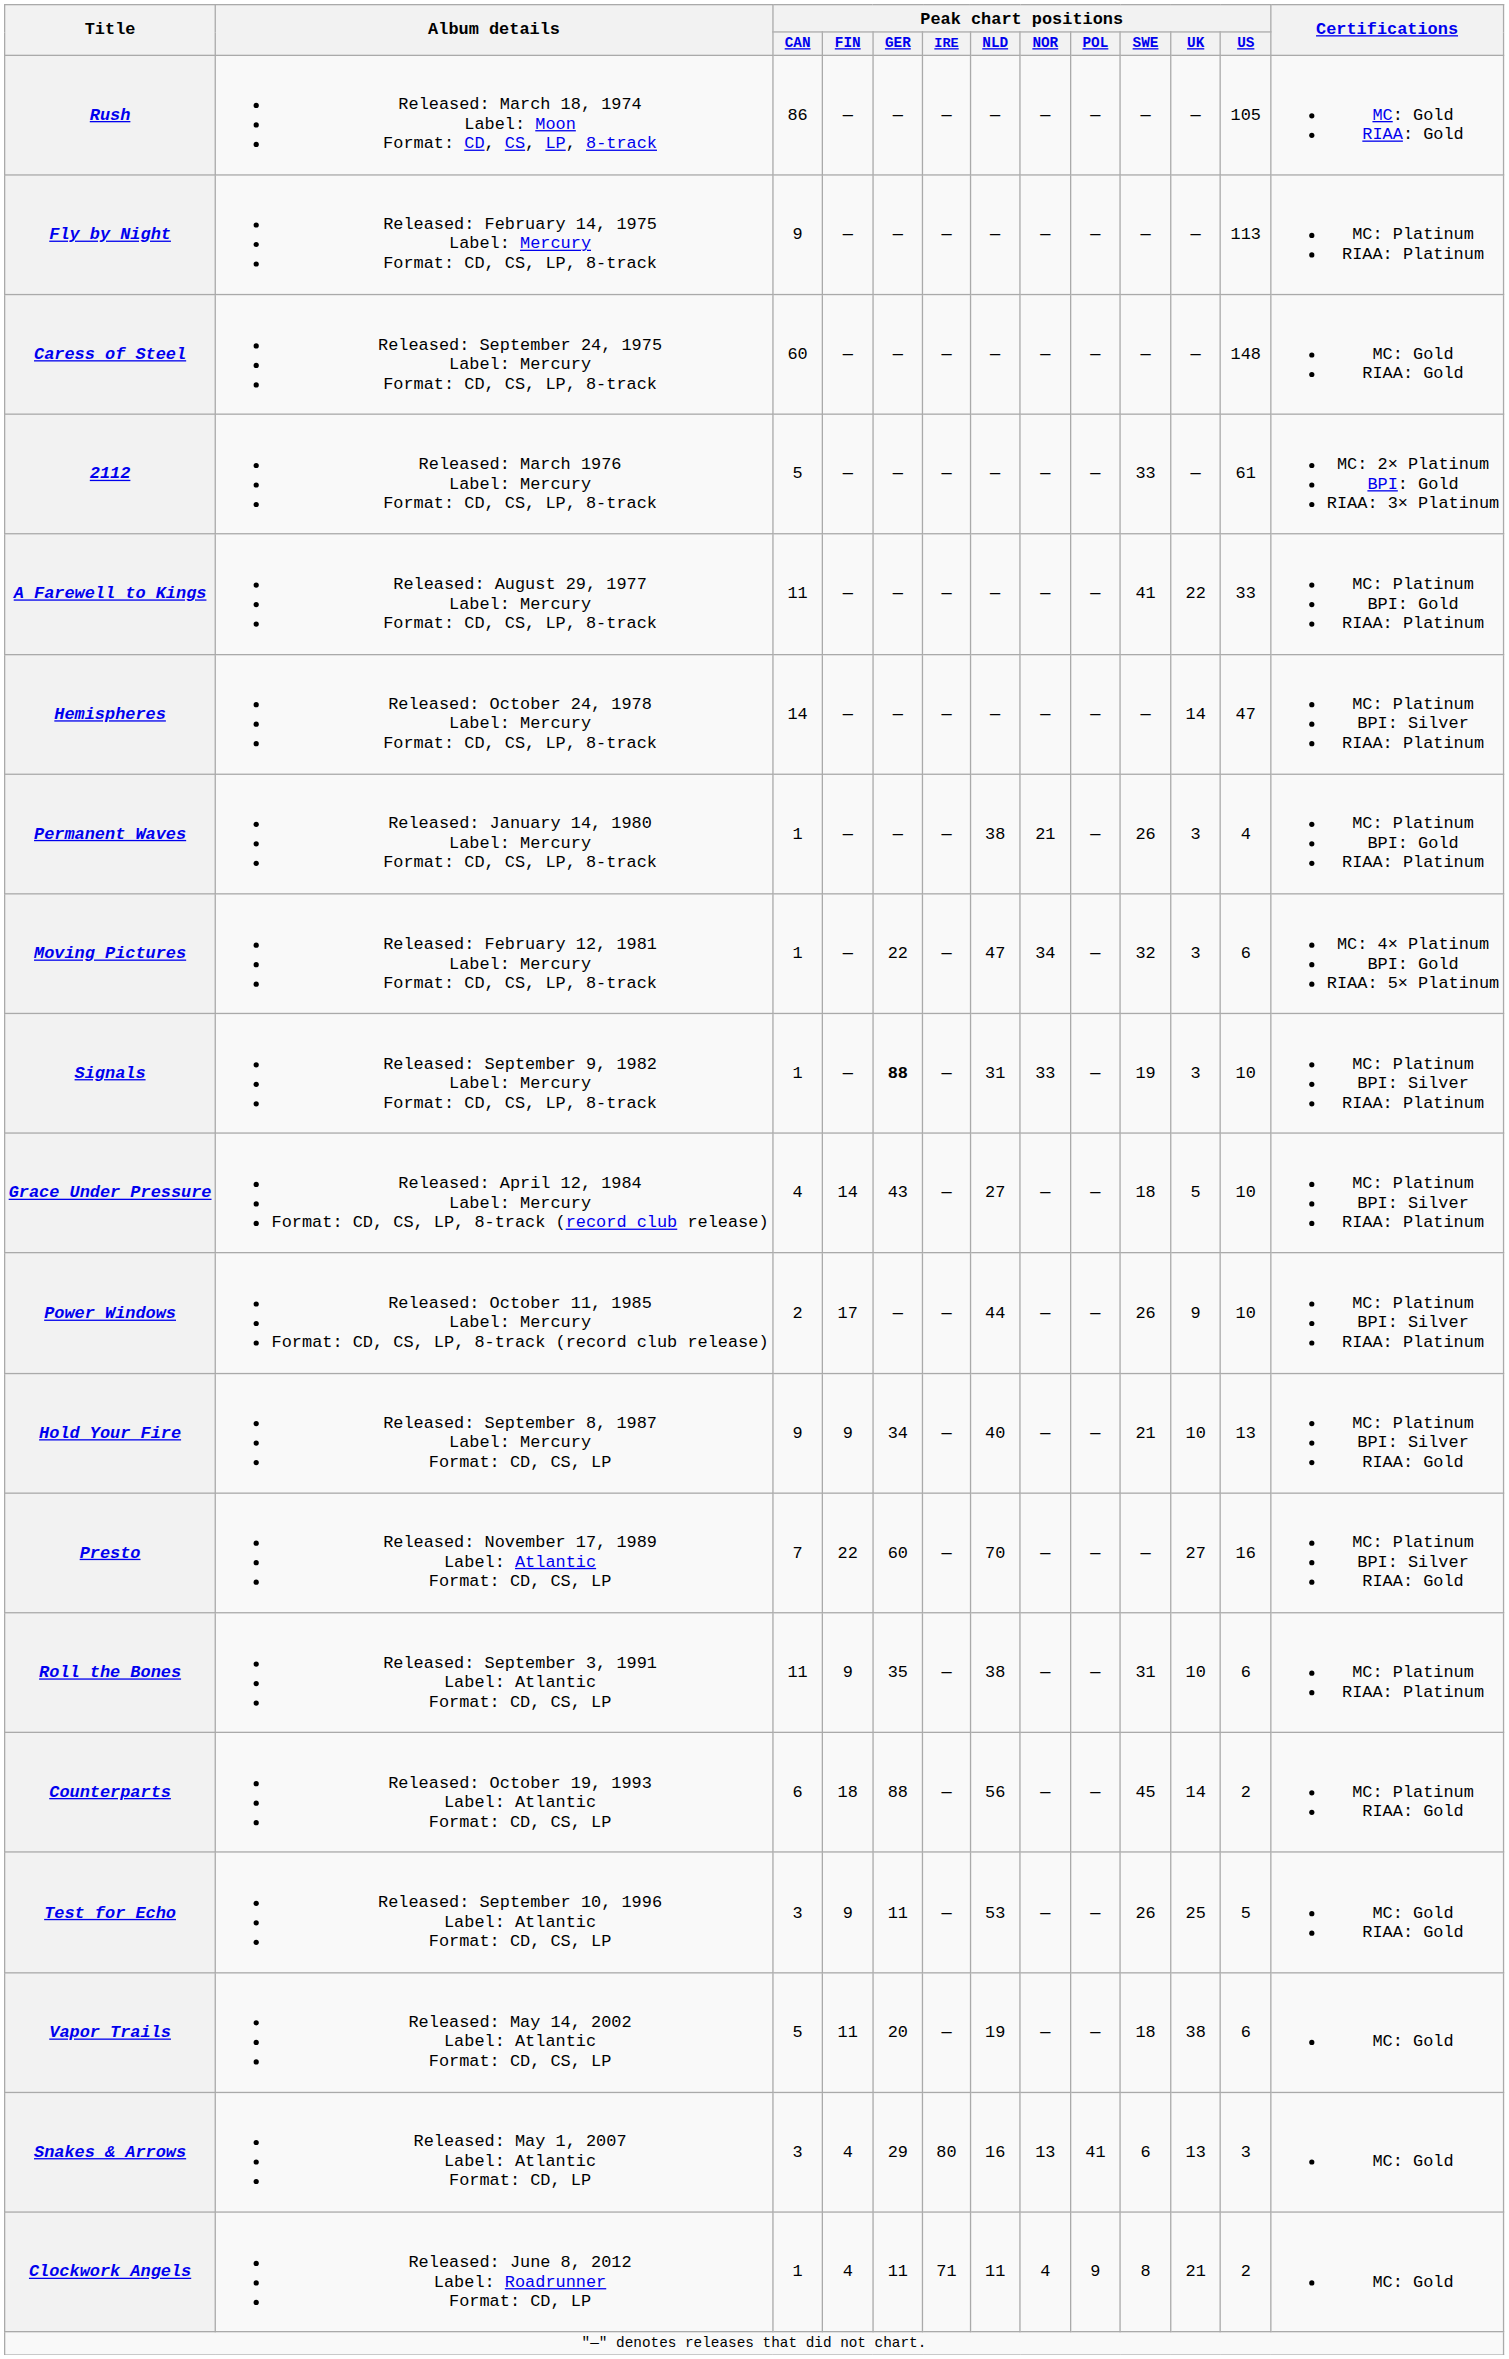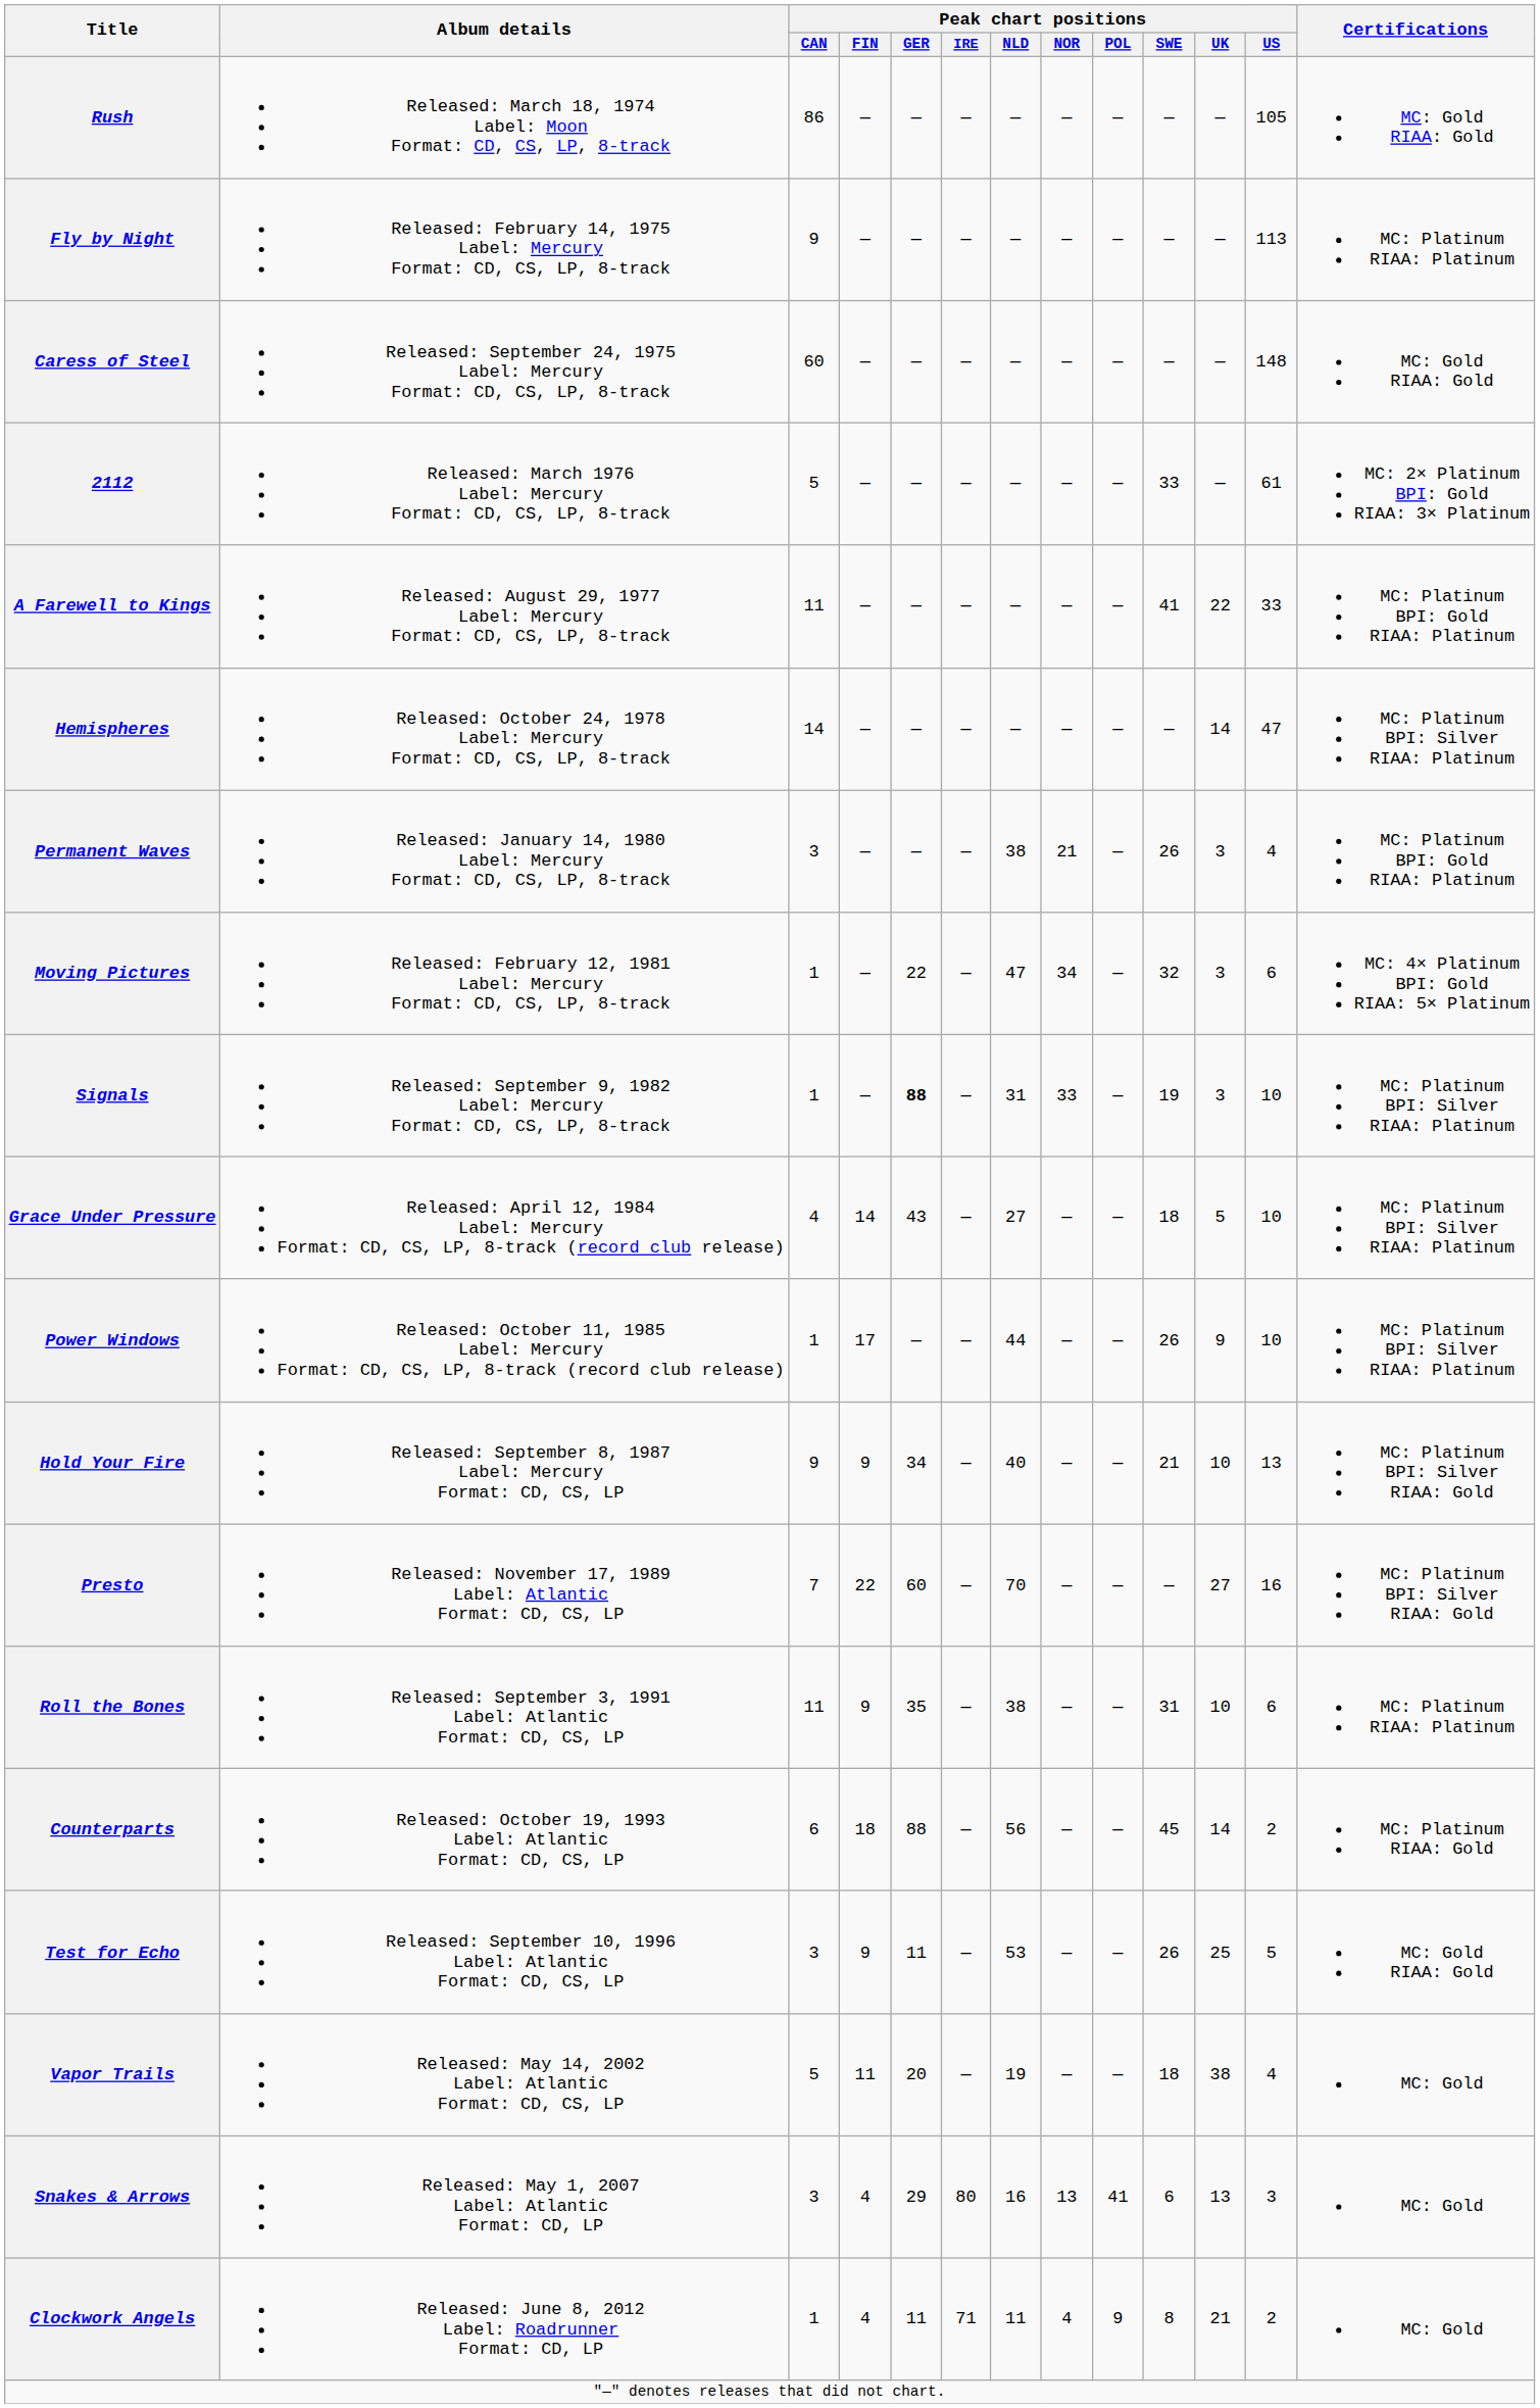Permanent Waves | Peak chart positions / CAN: 1 -> 3
Power Windows | Peak chart positions / CAN: 2 -> 1
Vapor Trails | Peak chart positions / US: 6 -> 4
